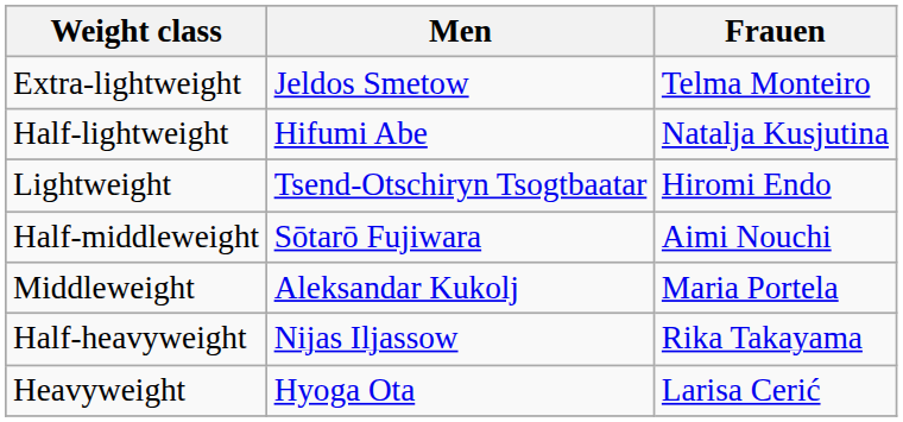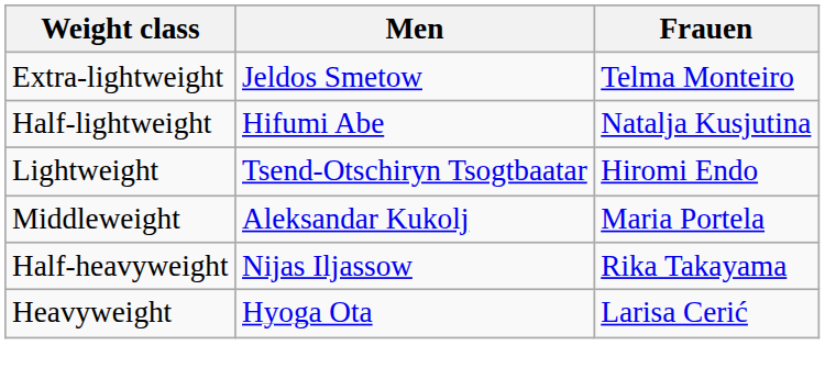- row: Half-middleweight | Sōtarō Fujiwara | Aimi Nouchi
